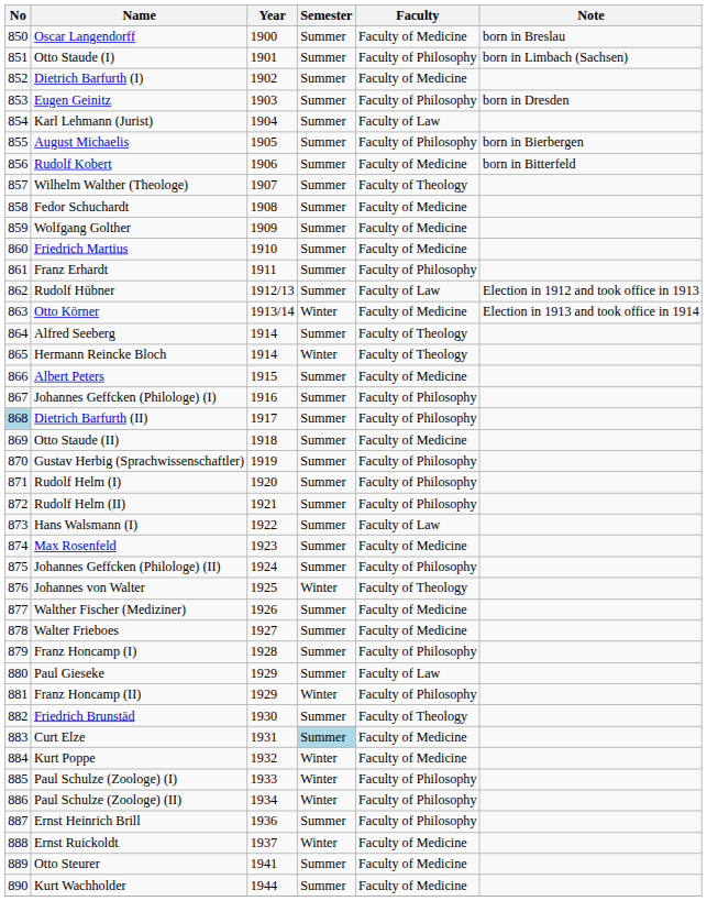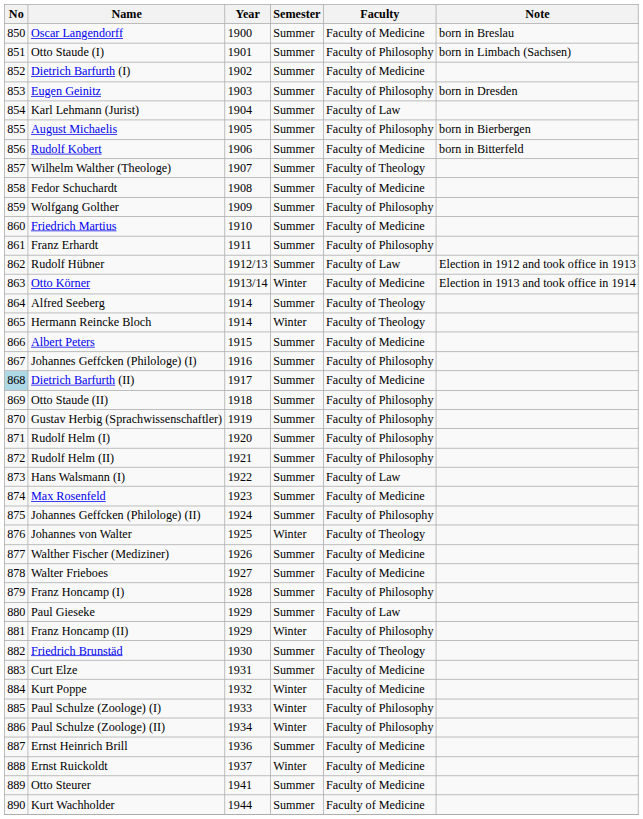Wolfgang Golther | Faculty: Faculty of Medicine -> Faculty of Philosophy
Dietrich Barfurth (II) | Faculty: Faculty of Philosophy -> Faculty of Medicine
Otto Staude (II) | Faculty: Faculty of Medicine -> Faculty of Philosophy
Curt Elze | Semester: lightblue background -> no background
Ernst Heinrich Brill | Faculty: Faculty of Philosophy -> Faculty of Medicine
